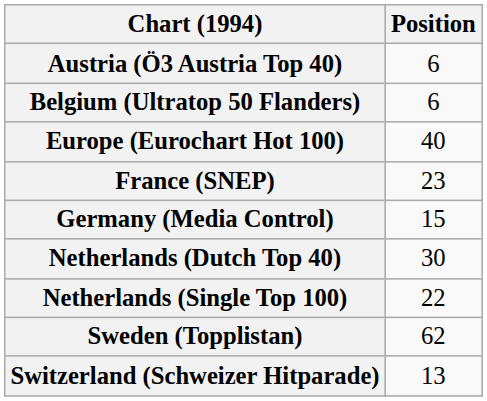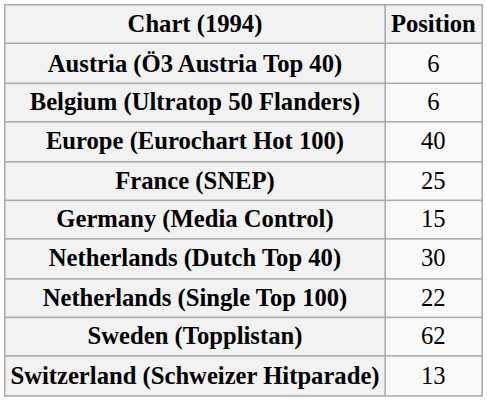France (SNEP) | Position: 23 -> 25
